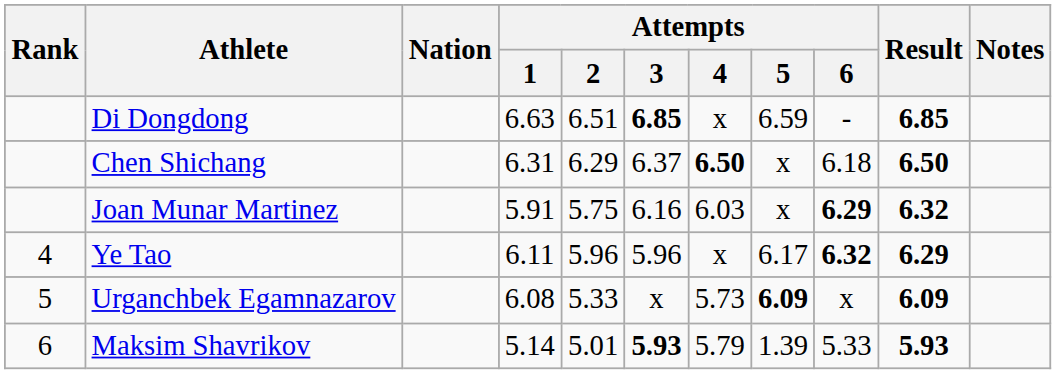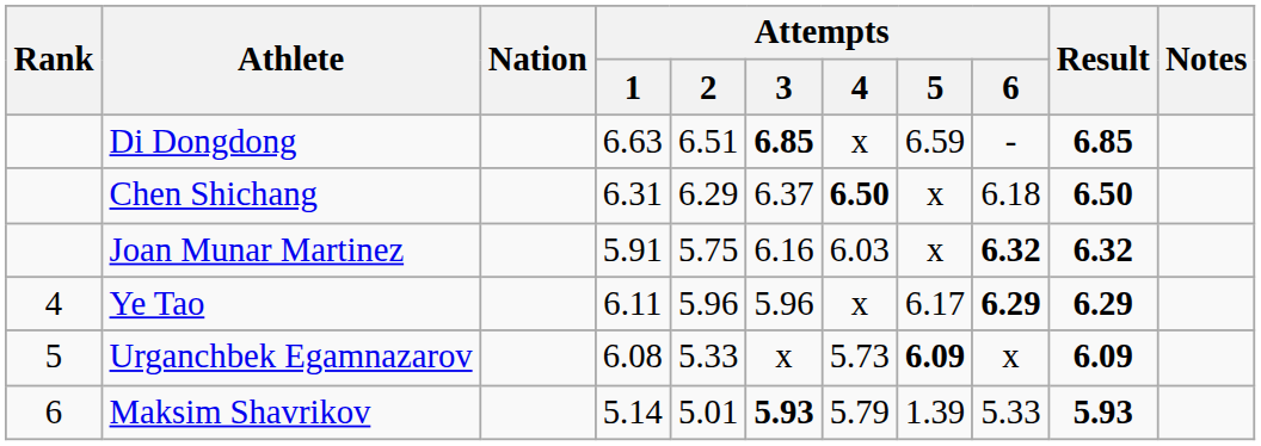Joan Munar Martinez | Attempts / 6: 6.29 -> 6.32
Ye Tao | Attempts / 6: 6.32 -> 6.29
